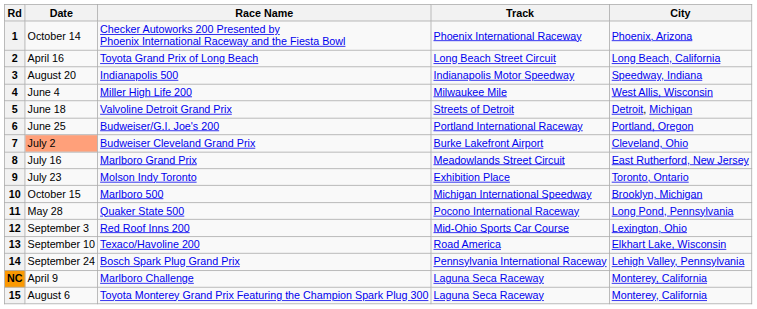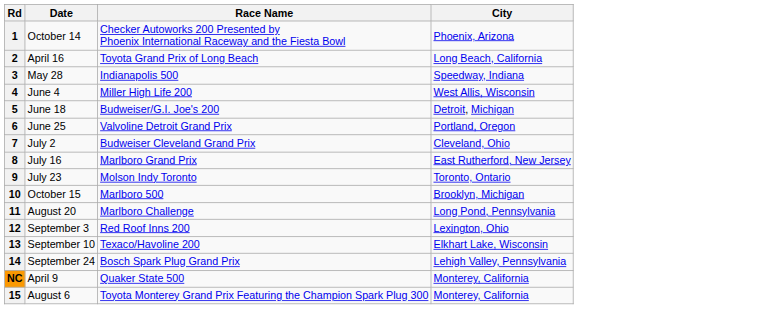- column: Track | Phoenix International Raceway | Long Beach Street Circuit | Indianapolis Motor Speedway | Milwaukee Mile | Streets of Detroit | Portland International Raceway | Burke Lakefront Airport | Meadowlands Street Circuit | Exhibition Place | Michigan International Speedway | Pocono International Raceway | Mid-Ohio Sports Car Course | Road America | Pennsylvania International Raceway | Laguna Seca Raceway | Laguna Seca Raceway
3 | Date: August 20 -> May 28
5 | Race Name: Valvoline Detroit Grand Prix -> Budweiser/G.I. Joe's 200
6 | Race Name: Budweiser/G.I. Joe's 200 -> Valvoline Detroit Grand Prix
7 | Date: lightsalmon background -> no background
11 | Date: May 28 -> August 20
11 | Race Name: Quaker State 500 -> Marlboro Challenge
NC | Race Name: Marlboro Challenge -> Quaker State 500
